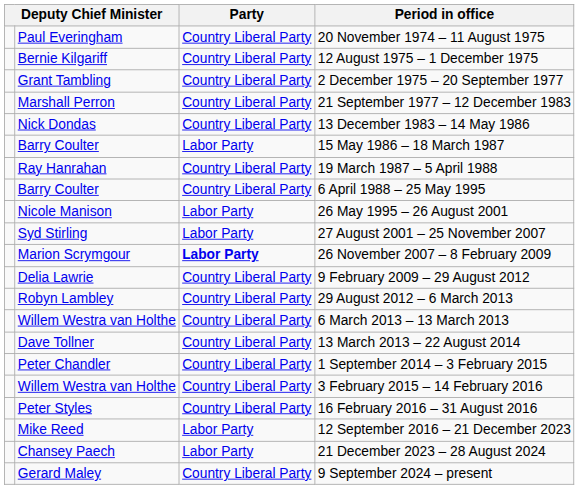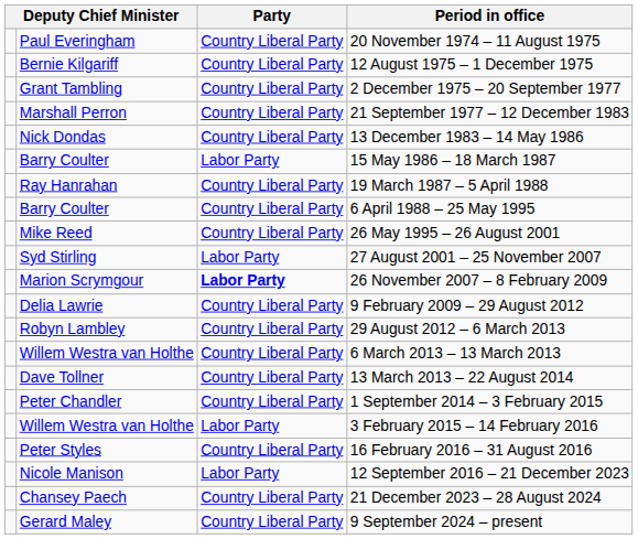26 May 1995 – 26 August 2001 | column 2: Nicole Manison -> Mike Reed
26 May 1995 – 26 August 2001 | Party: Labor Party -> Country Liberal Party
3 February 2015 – 14 February 2016 | Party: Country Liberal Party -> Labor Party
12 September 2016 – 21 December 2023 | column 2: Mike Reed -> Nicole Manison
21 December 2023 – 28 August 2024 | Party: Labor Party -> Country Liberal Party
